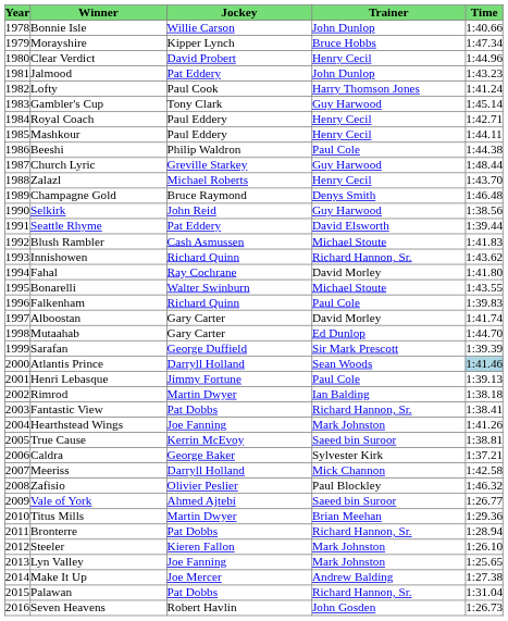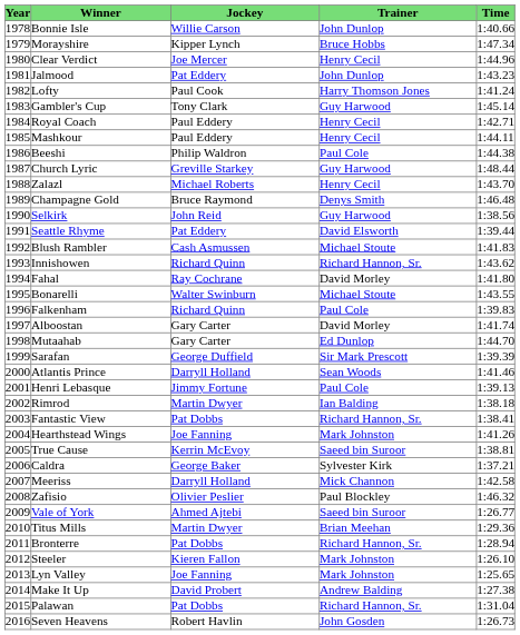Clear Verdict | Jockey: David Probert -> Joe Mercer
Atlantis Prince | Time: lightblue background -> no background
Make It Up | Jockey: Joe Mercer -> David Probert
